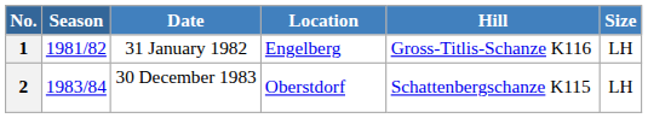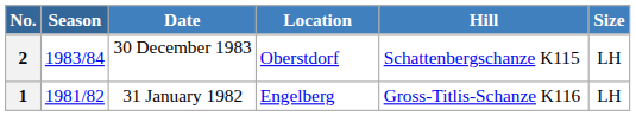rows swapped: 1 <-> 2
